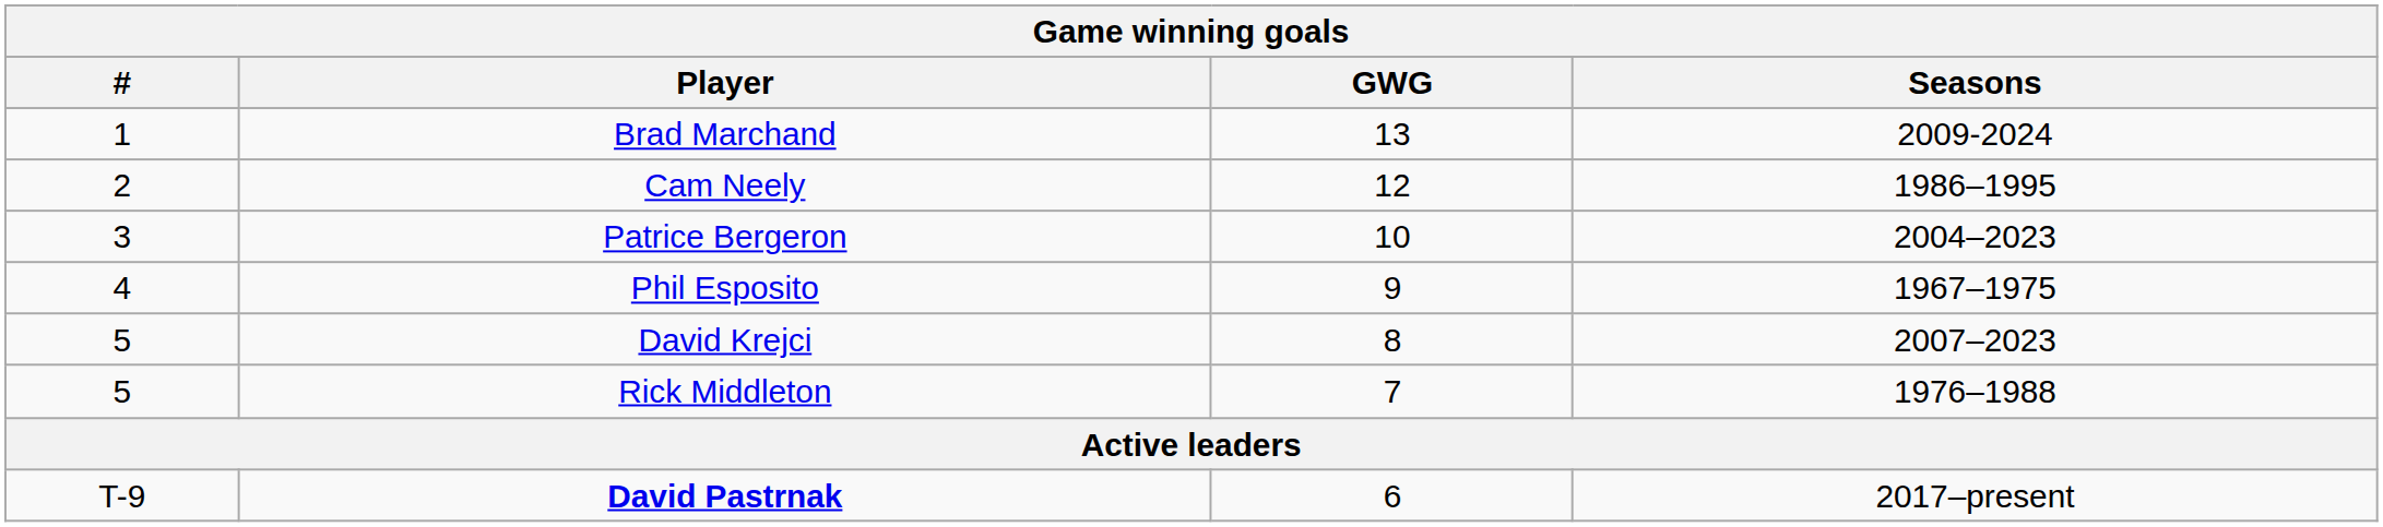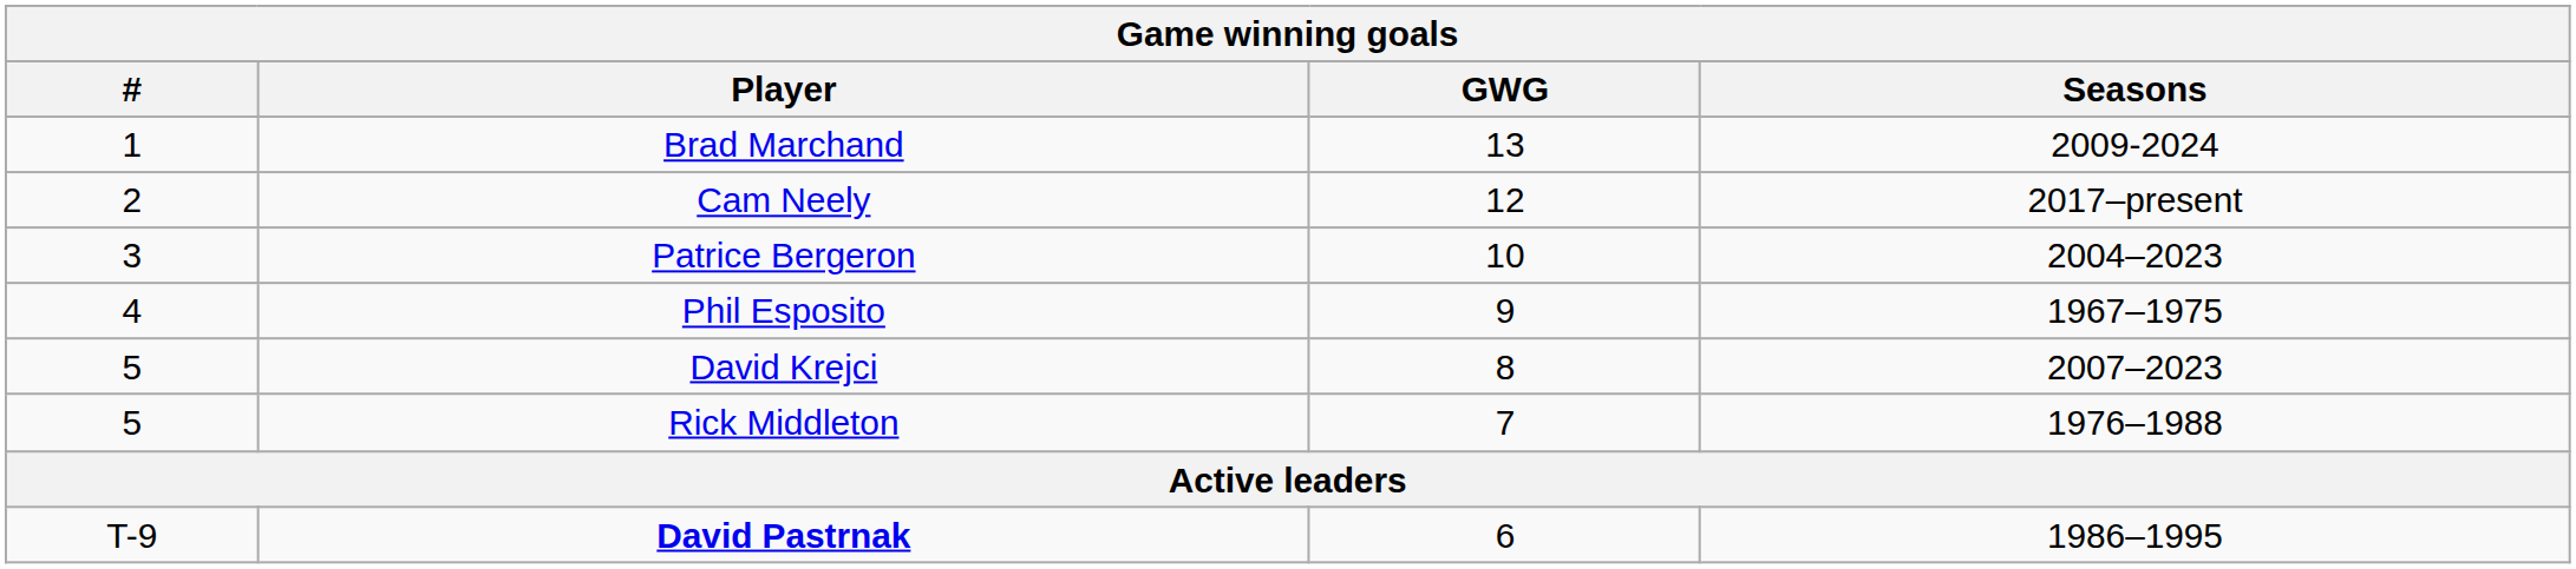Cam Neely | Seasons: 1986–1995 -> 2017–present
David Pastrnak | Seasons: 2017–present -> 1986–1995
